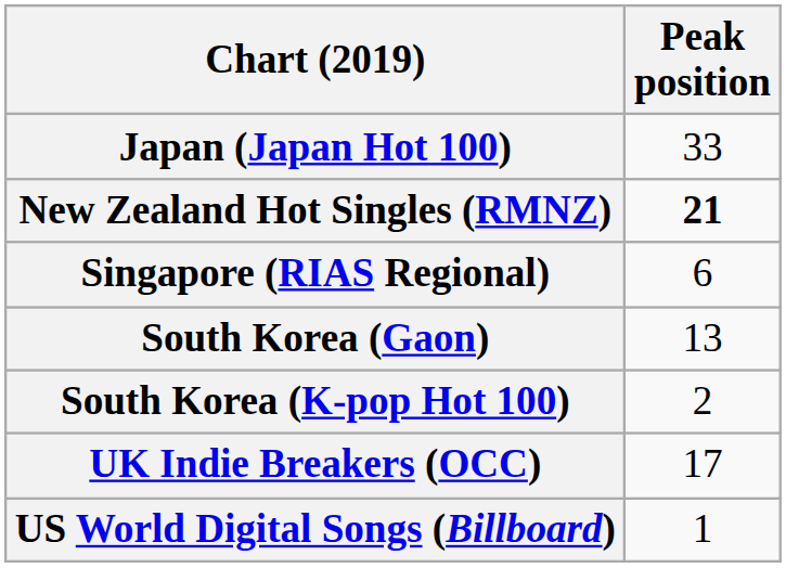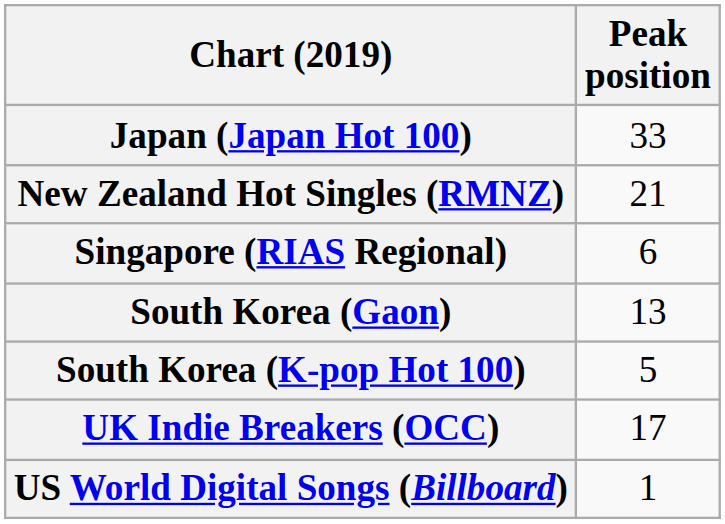New Zealand Hot Singles (RMNZ) | Peak position: bold -> normal
South Korea (K-pop Hot 100) | Peak position: 2 -> 5
